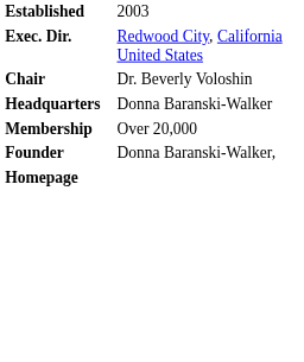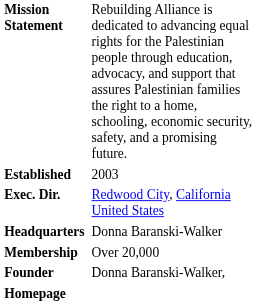+ row: Mission Statement | Rebuilding Alliance is dedicated to advancing equal rights for the Palestinian people through education, advocacy, and support that assures Palestinian families the right to a home, schooling, economic security, safety, and a promising future.
- row: Chair | Dr. Beverly Voloshin
